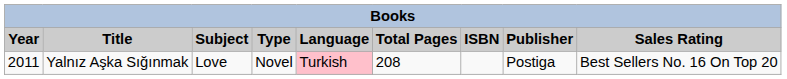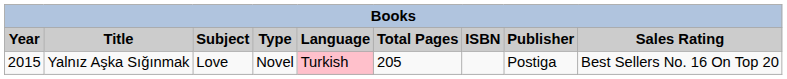Yalnız Aşka Sığınmak | Year: 2011 -> 2015
Yalnız Aşka Sığınmak | Total Pages: 208 -> 205
